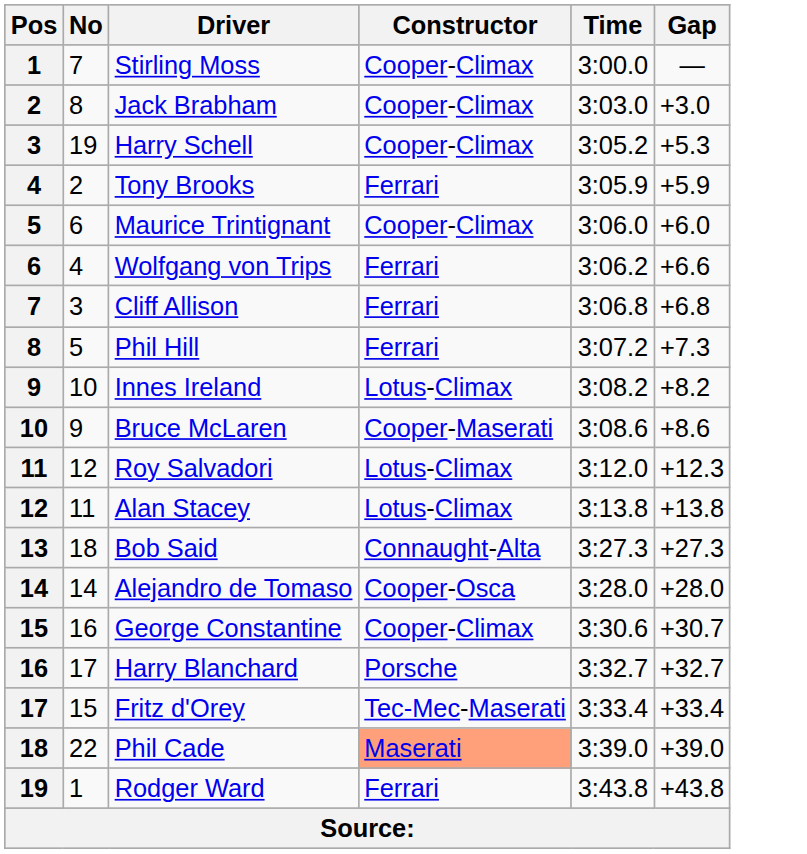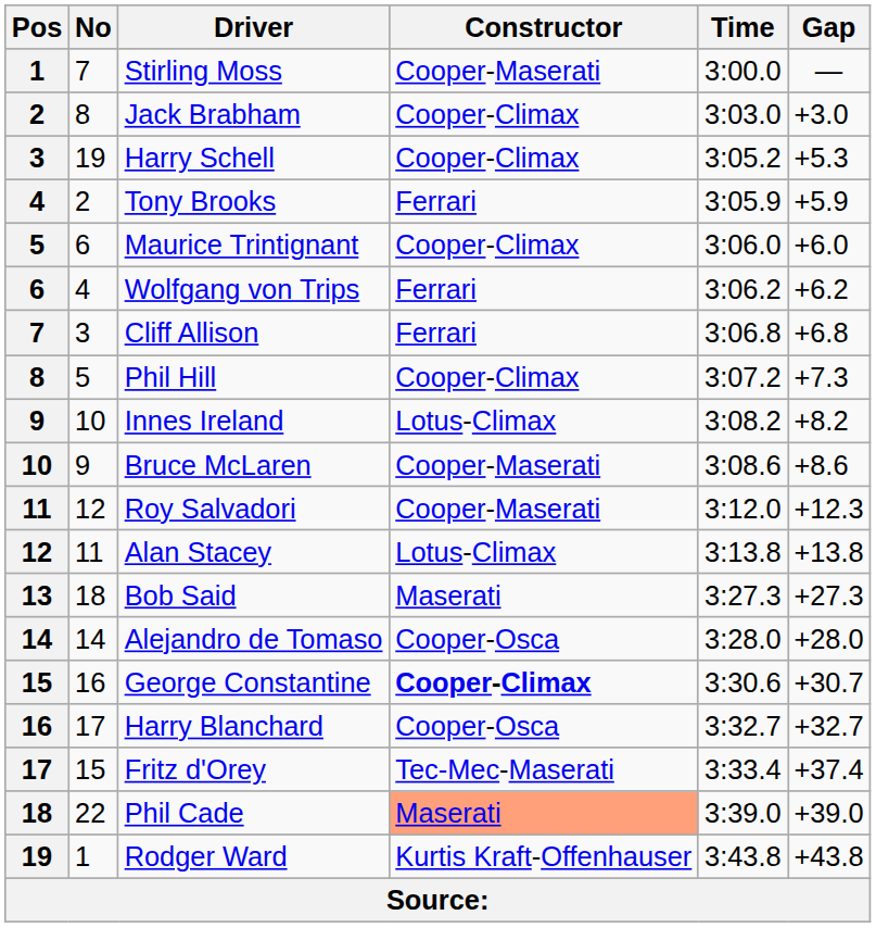Stirling Moss | Constructor: Cooper-Climax -> Cooper-Maserati
Wolfgang von Trips | Gap: +6.6 -> +6.2
Phil Hill | Constructor: Ferrari -> Cooper-Climax
Roy Salvadori | Constructor: Lotus-Climax -> Cooper-Maserati
Bob Said | Constructor: Connaught-Alta -> Maserati
George Constantine | Constructor: normal -> bold
Harry Blanchard | Constructor: Porsche -> Cooper-Osca
Fritz d'Orey | Gap: +33.4 -> +37.4
Rodger Ward | Constructor: Ferrari -> Kurtis Kraft-Offenhauser
